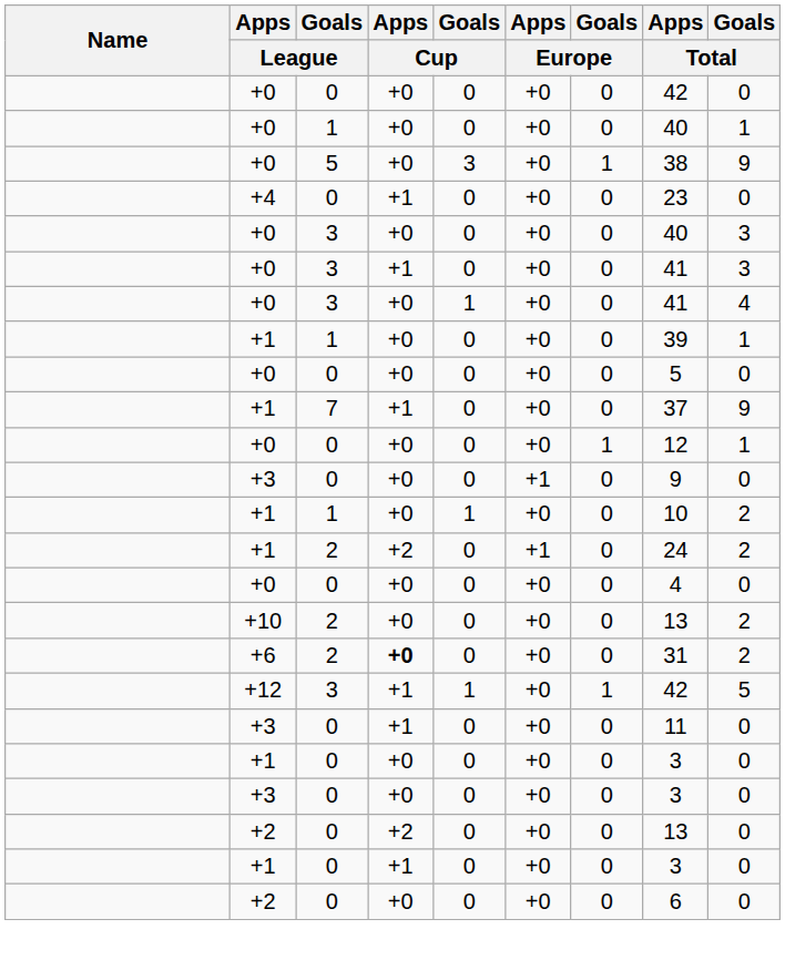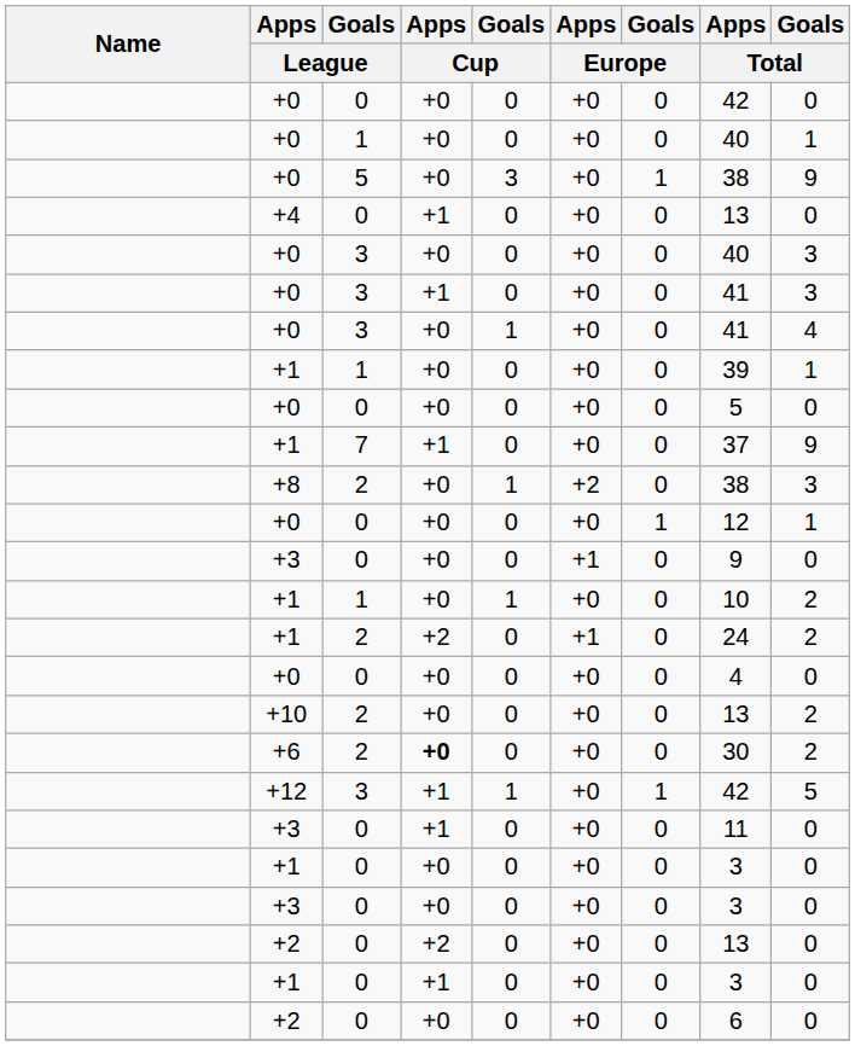+4 | Apps / Total: 23 -> 13
+ row: +8 | 2 | +0 | 1 | +2 | 0 | 38 | 3
+6 | Apps / Total: 31 -> 30
